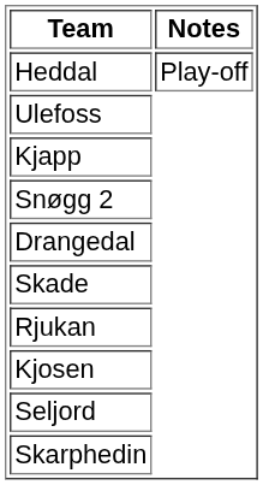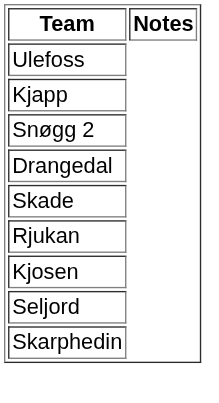- row: Heddal | Play-off
